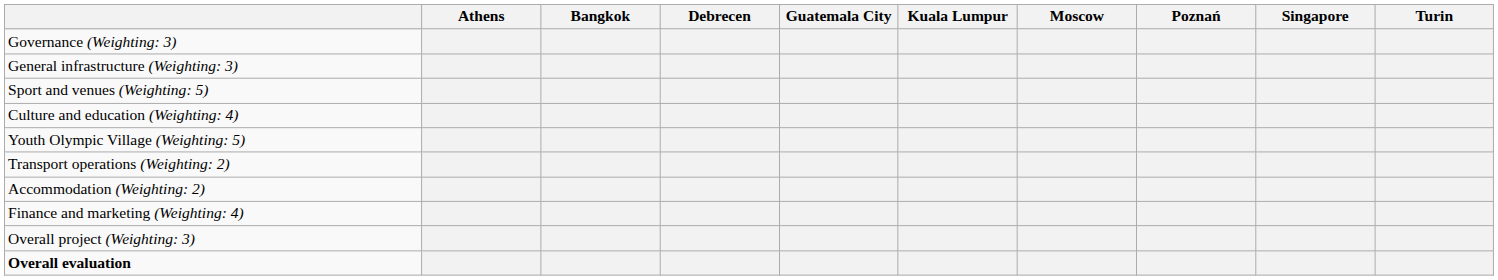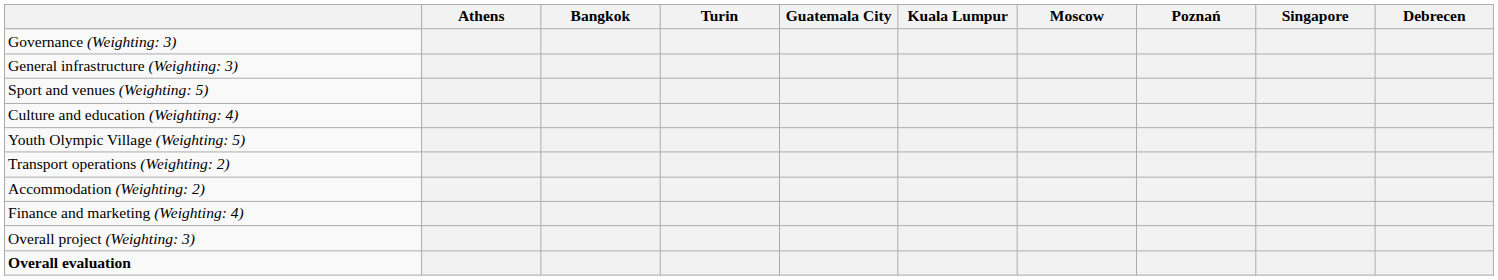columns swapped: Debrecen <-> Turin
